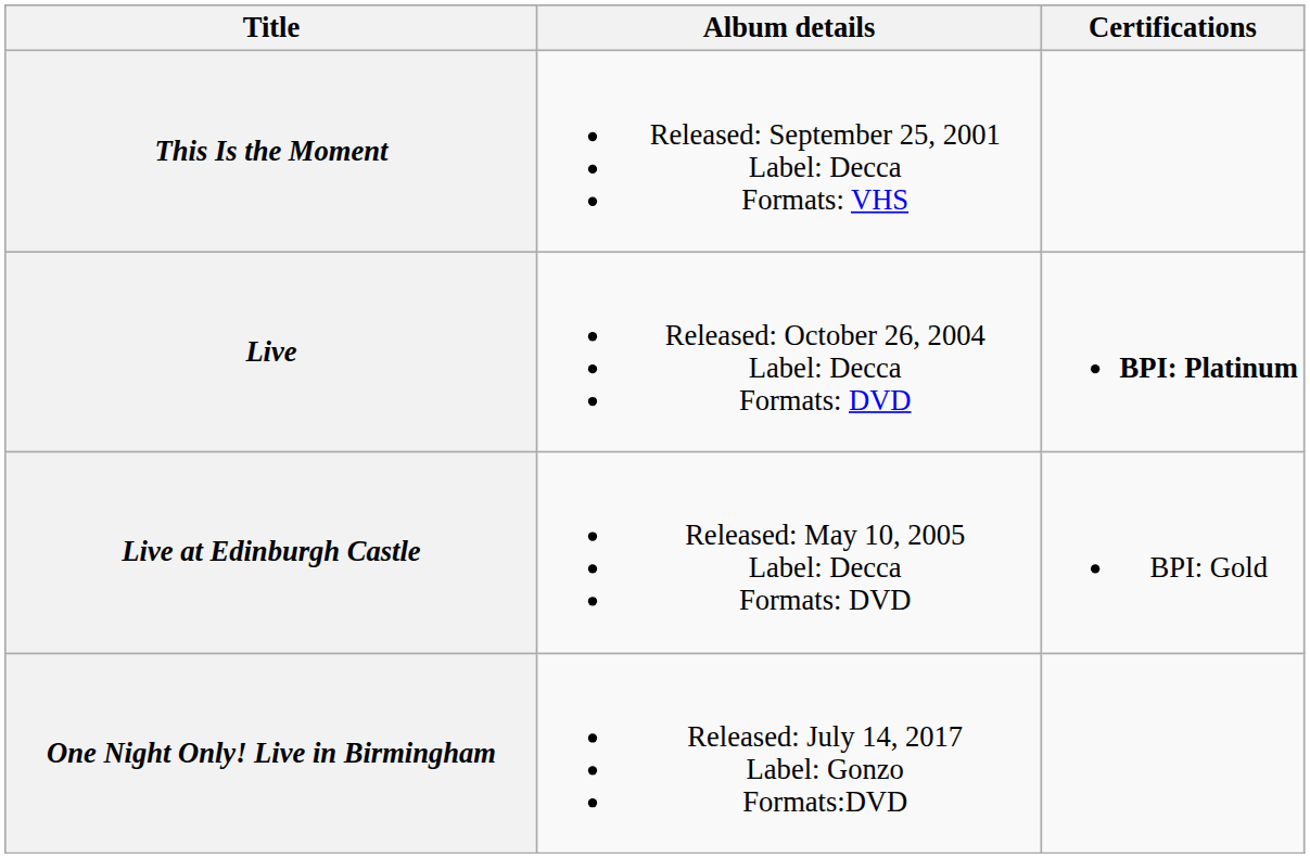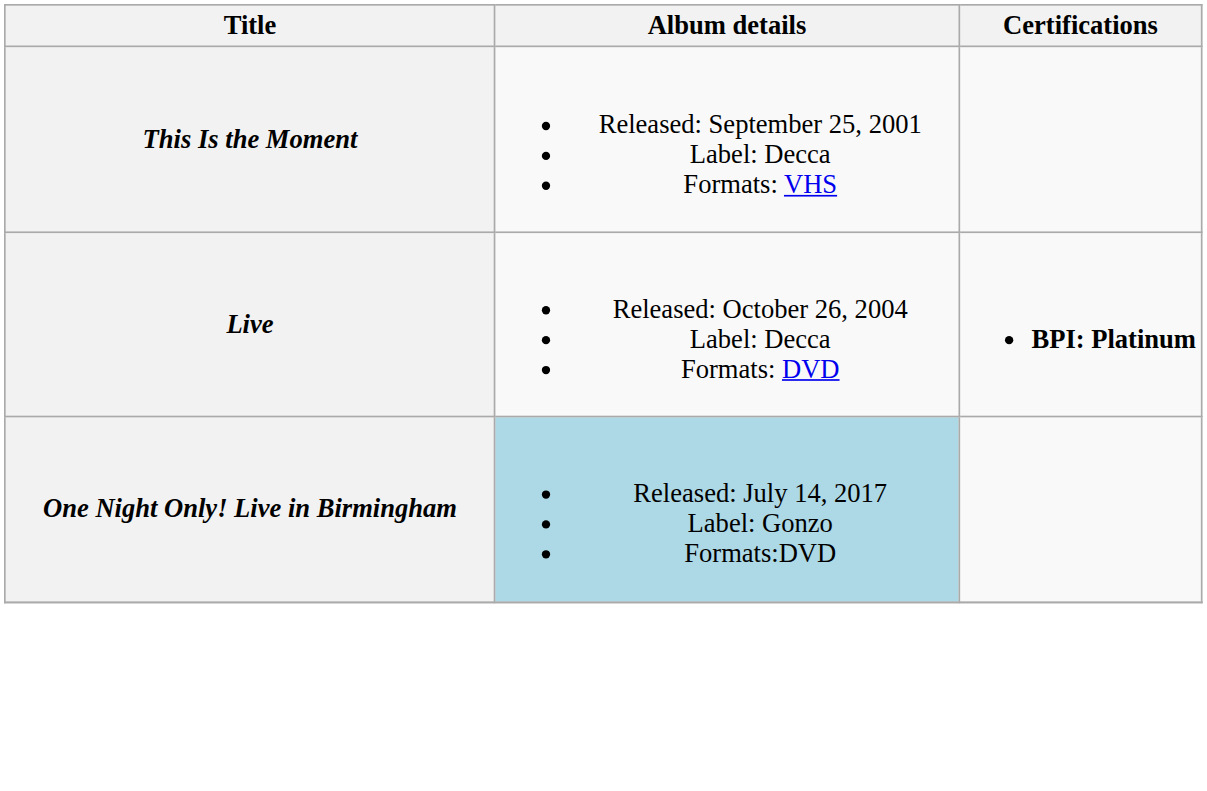- row: Live at Edinburgh Castle | Released: May 10, 2005 Label: Decca Formats: DVD | BPI: Gold
One Night Only! Live in Birmingham | Album details: no background -> lightblue background
